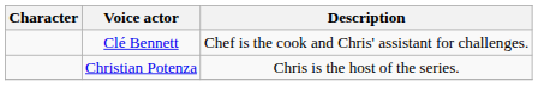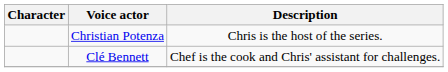rows swapped: Christian Potenza <-> Clé Bennett
